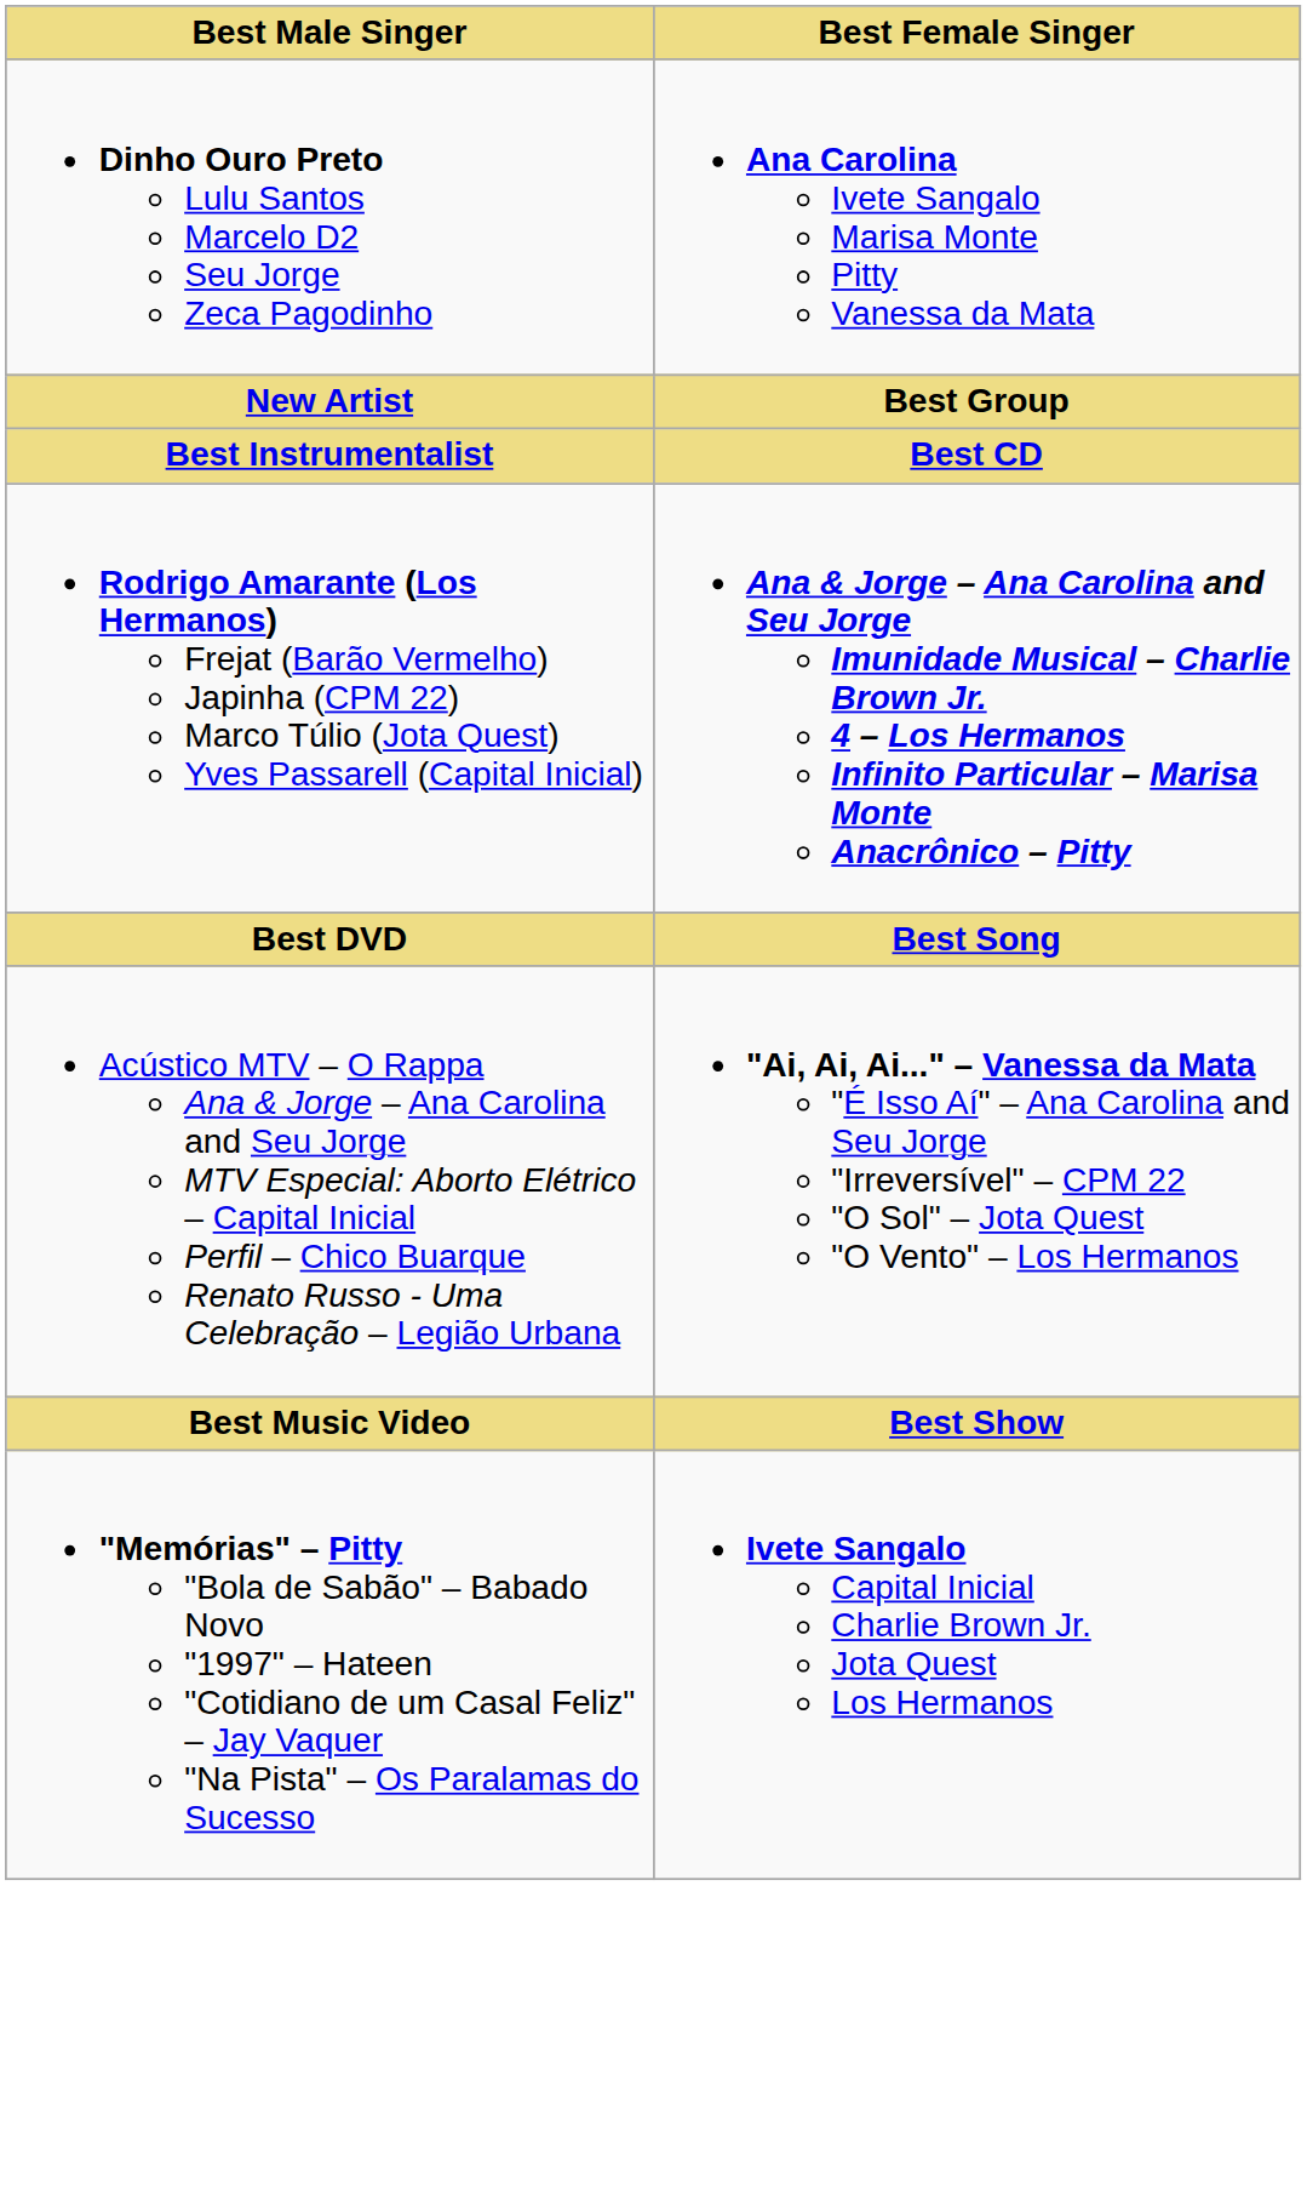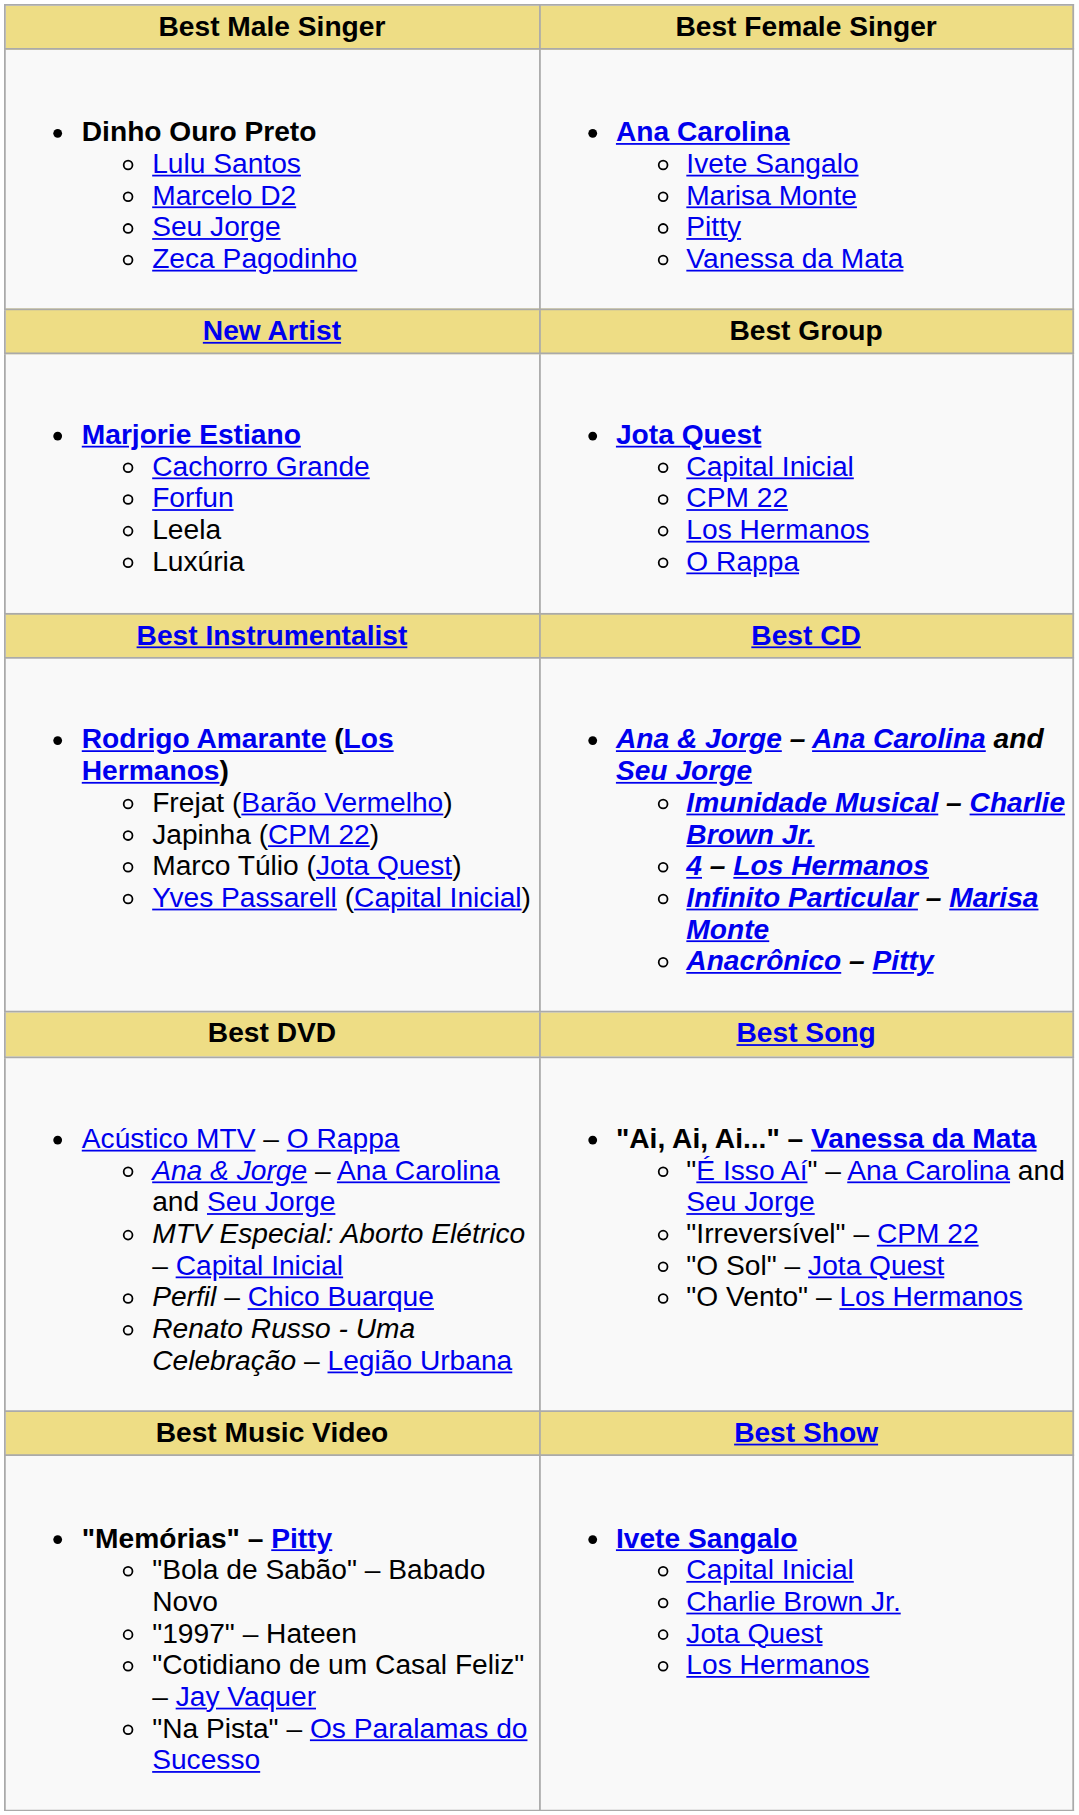+ row: Marjorie Estiano Cachorro Grande Forfun Leela Luxúria | Jota Quest Capital Inicial CPM 22 Los Hermanos O Rappa
